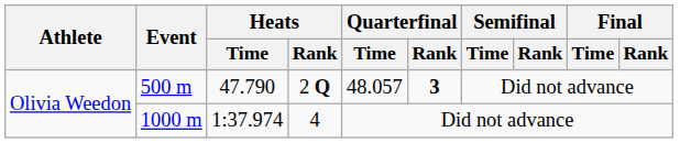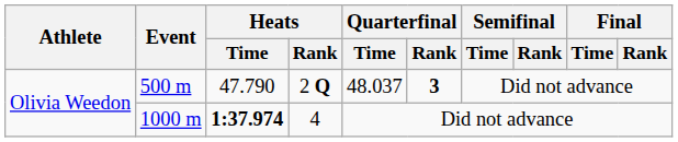500 m | Quarterfinal / Time: 48.057 -> 48.037
1000 m | Heats / Time: normal -> bold
